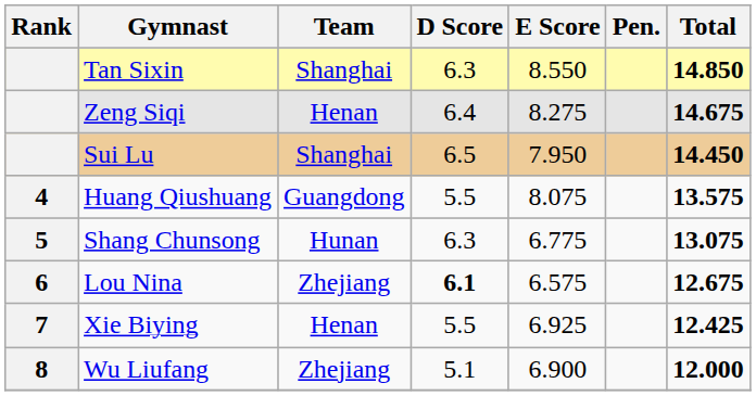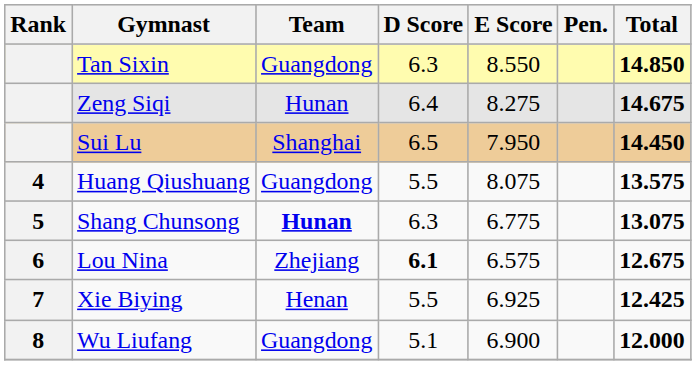Tan Sixin | Team: Shanghai -> Guangdong
Zeng Siqi | Team: Henan -> Hunan
Shang Chunsong | Team: normal -> bold
Wu Liufang | Team: Zhejiang -> Guangdong
